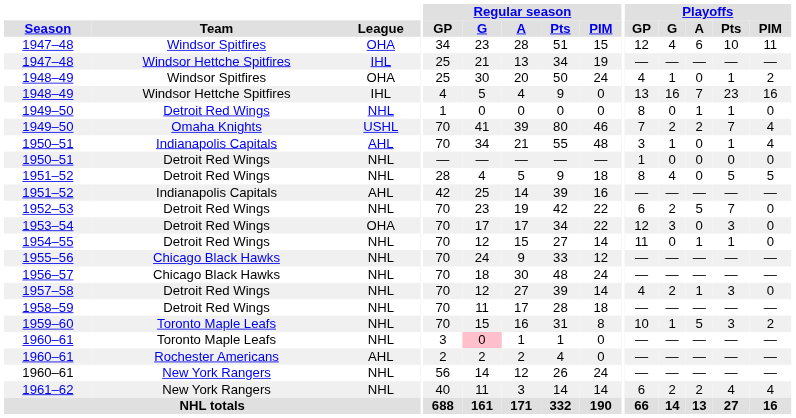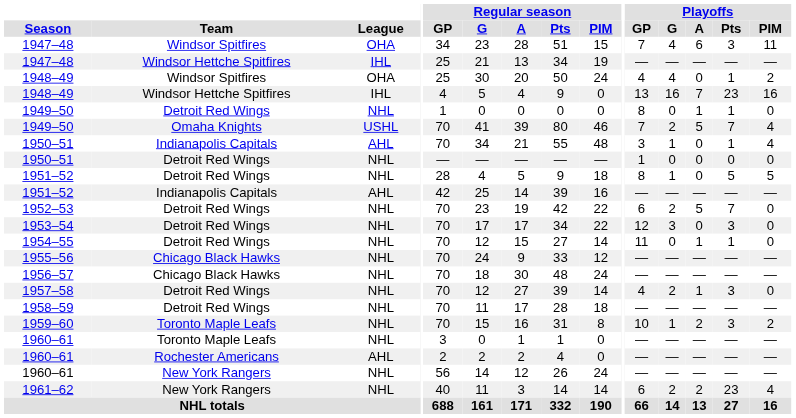1947–48 / Windsor Spitfires | Playoffs / GP: 12 -> 7
1947–48 / Windsor Spitfires | Playoffs / Pts: 10 -> 3
1948–49 / Windsor Spitfires | Playoffs / G: 1 -> 4
1949–50 / Omaha Knights | Playoffs / A: 2 -> 5
1951–52 / Detroit Red Wings | Playoffs / G: 4 -> 1
1953–54 | League: OHA -> NHL
1959–60 | Playoffs / A: 5 -> 2
1960–61 / Toronto Maple Leafs | Regular season / G: pink background -> no background
1961–62 | Playoffs / Pts: 4 -> 23
